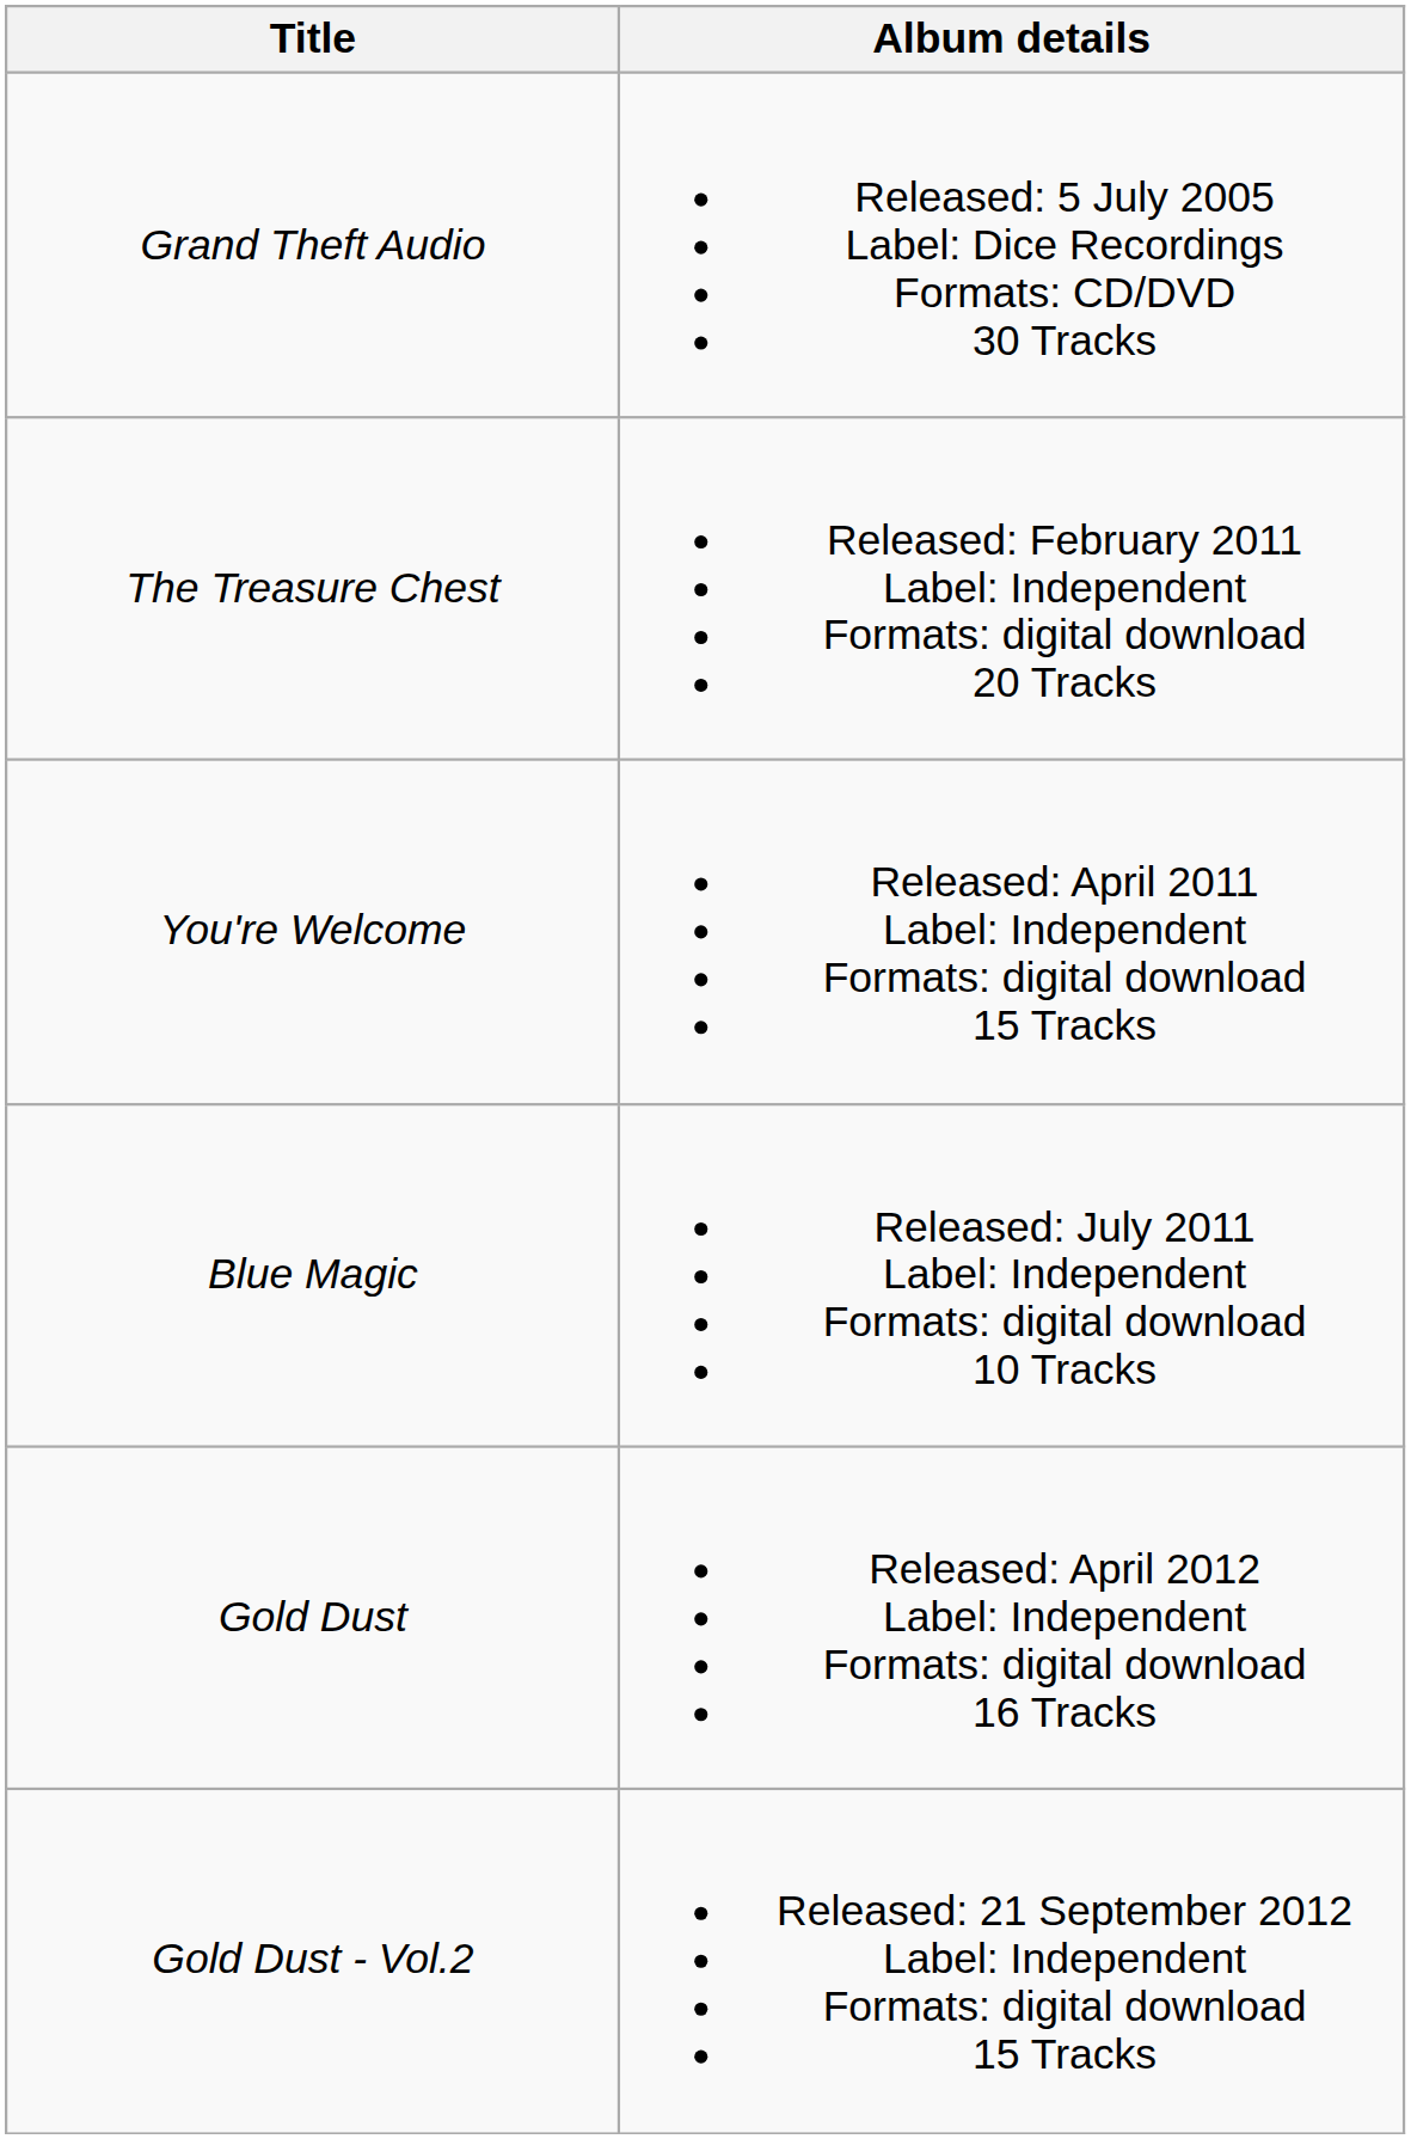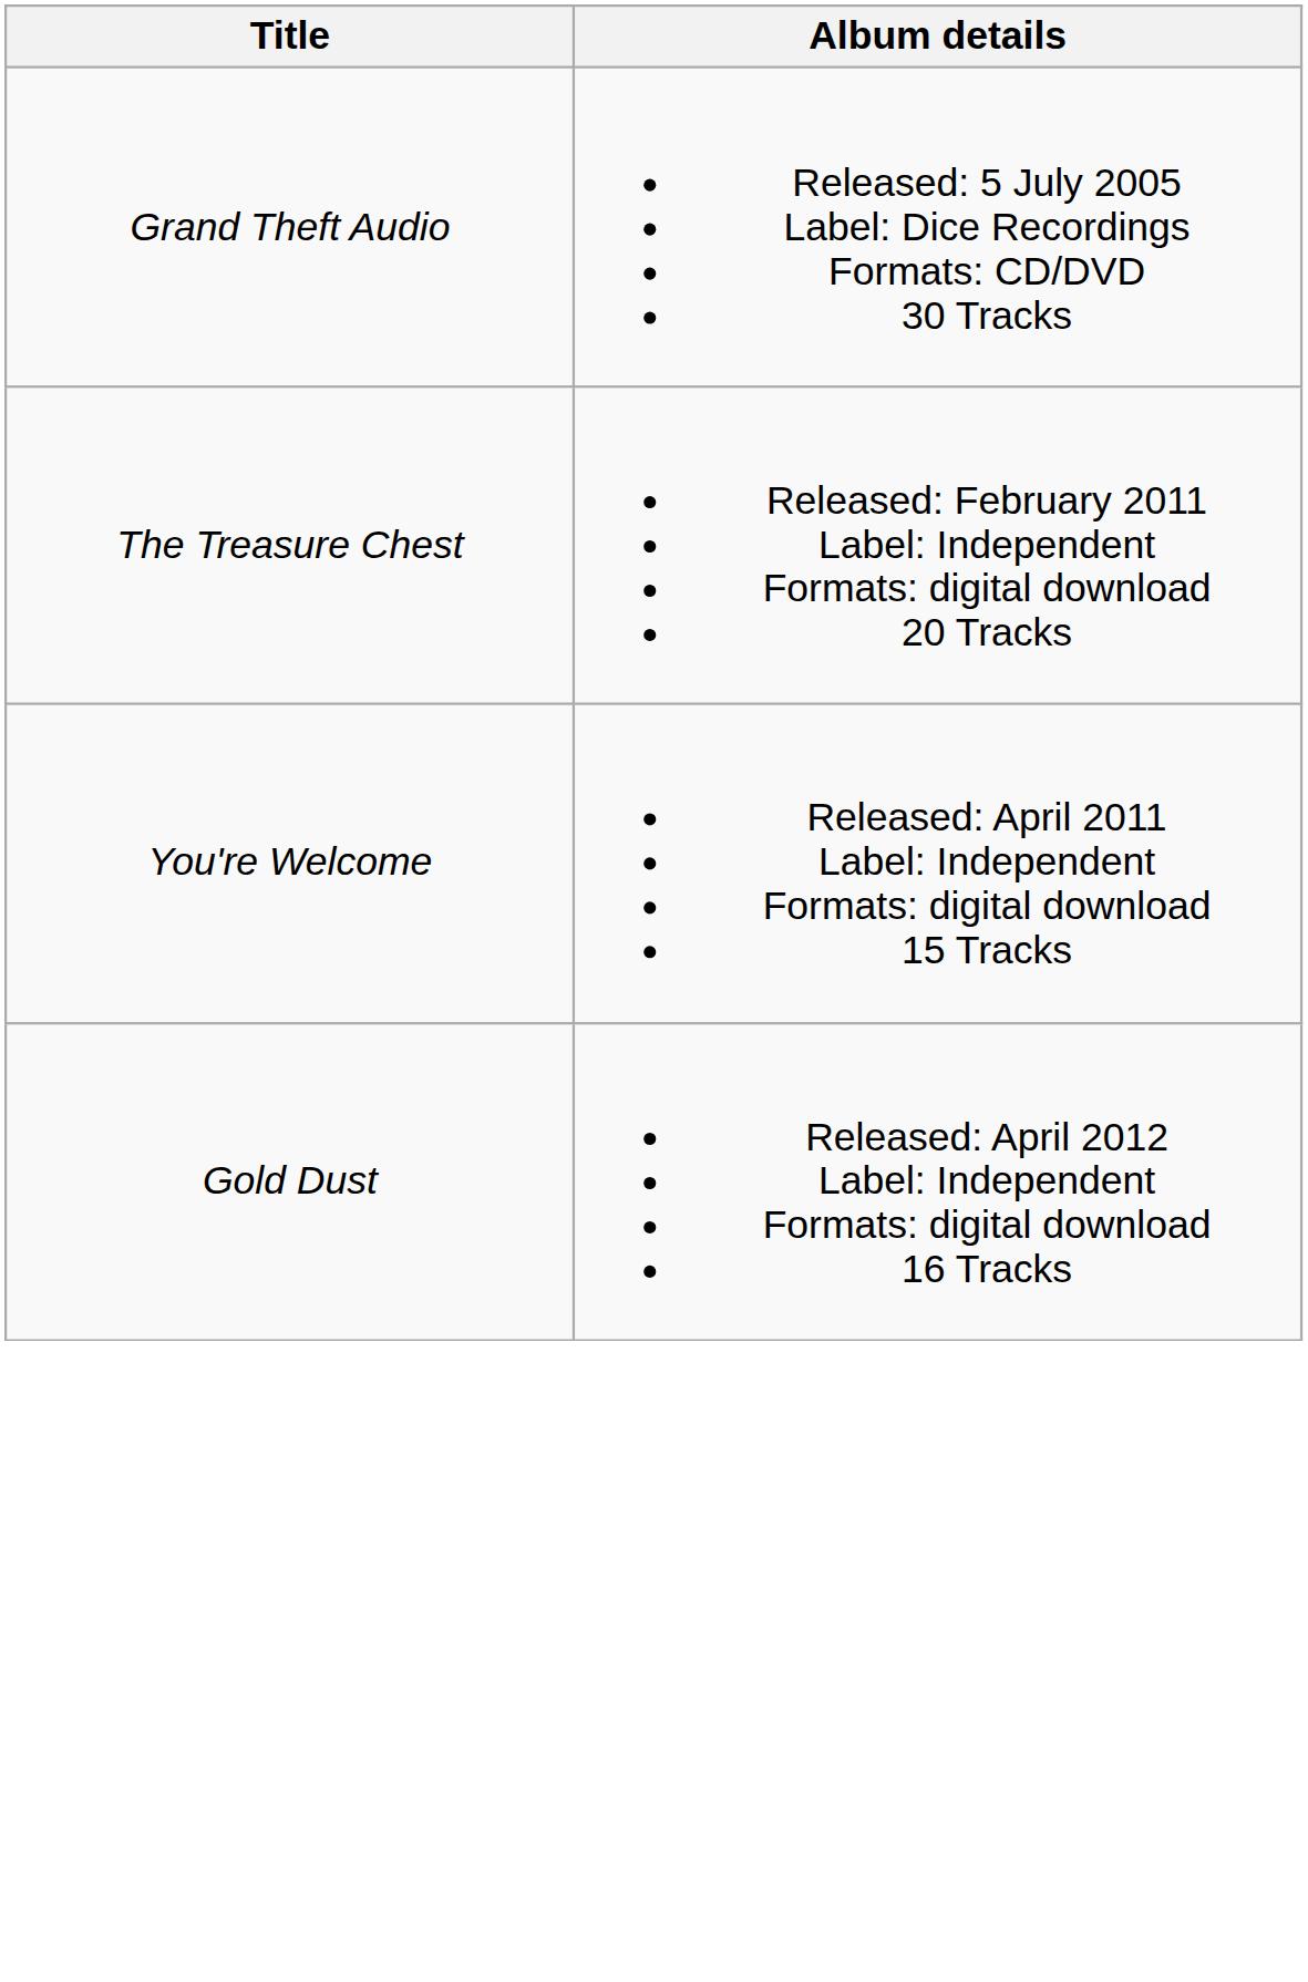- row: Blue Magic | Released: July 2011 Label: Independent Formats: digital download 10 Tracks
- row: Gold Dust - Vol.2 | Released: 21 September 2012 Label: Independent Formats: digital download 15 Tracks
